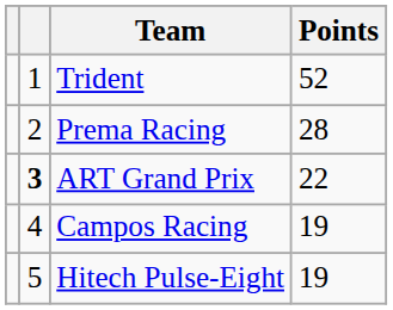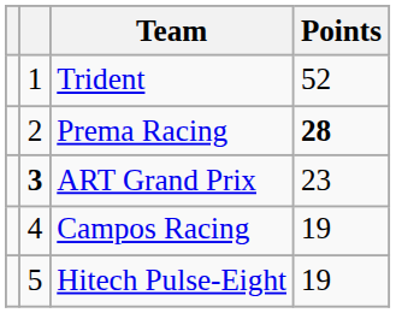Prema Racing | Points: normal -> bold
ART Grand Prix | Points: 22 -> 23
